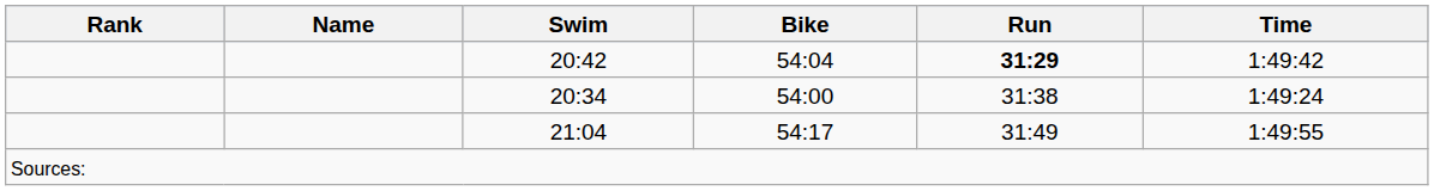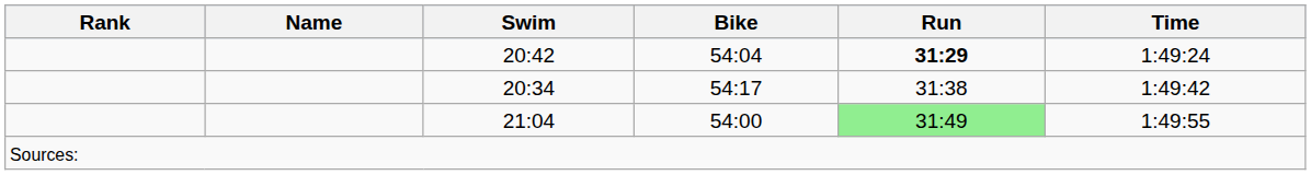20:42 | Time: 1:49:42 -> 1:49:24
20:34 | Bike: 54:00 -> 54:17
20:34 | Time: 1:49:24 -> 1:49:42
21:04 | Bike: 54:17 -> 54:00
21:04 | Run: no background -> lightgreen background
